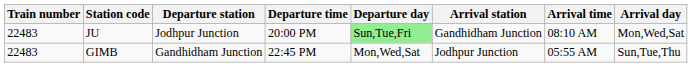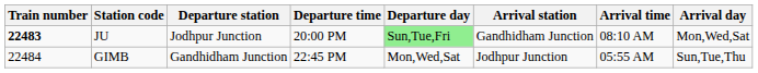JU | Train number: normal -> bold
GIMB | Train number: 22483 -> 22484
